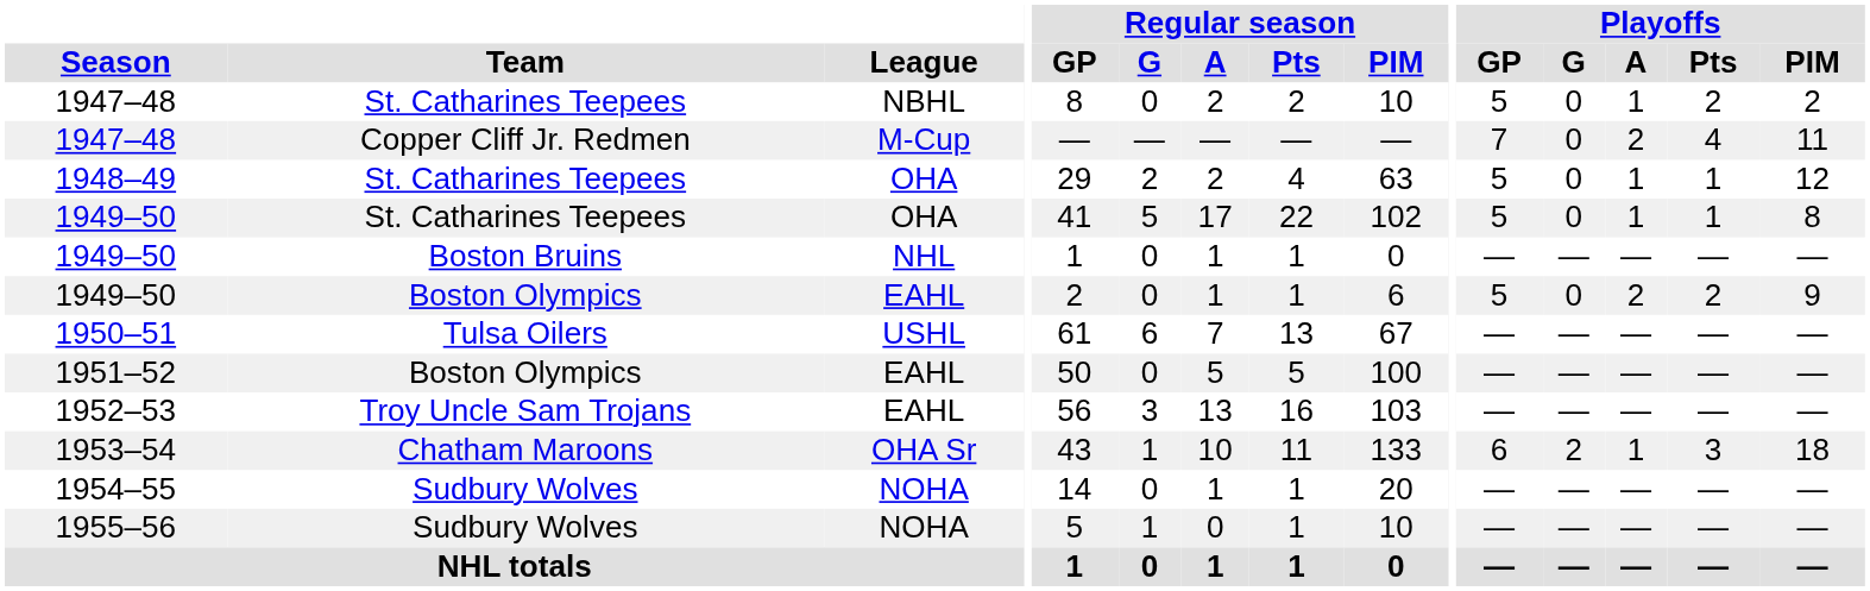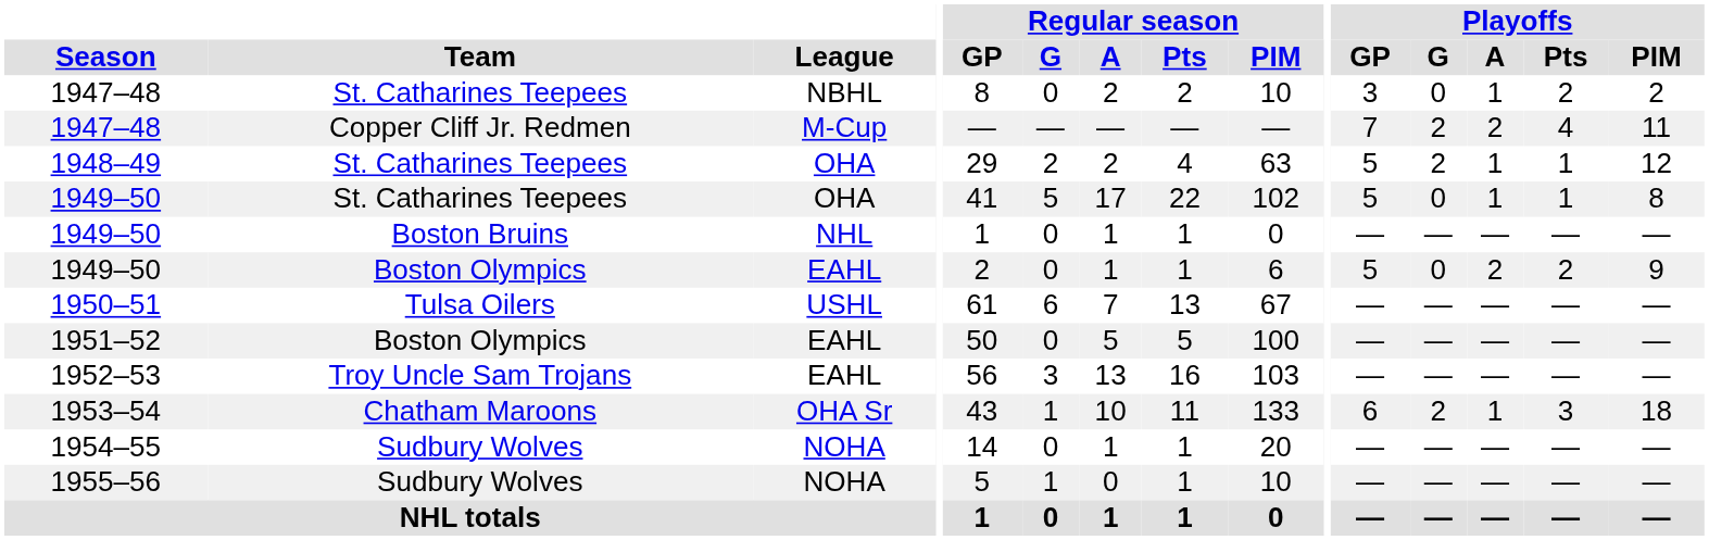1947–48 / NBHL | Playoffs / GP: 5 -> 3
1947–48 / M-Cup | Playoffs / G: 0 -> 2
1948–49 | Playoffs / G: 0 -> 2
